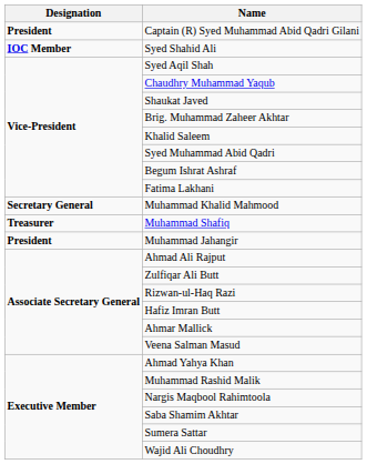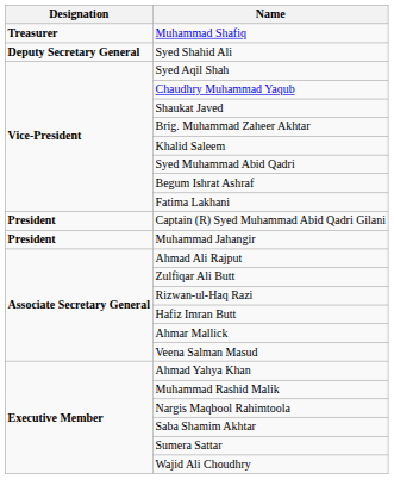rows swapped: Captain (R) Syed Muhammad Abid Qadri Gilani <-> Muhammad Shafiq
Syed Shahid Ali | Designation: IOC Member -> Deputy Secretary General
- row: Secretary General | Muhammad Khalid Mahmood
